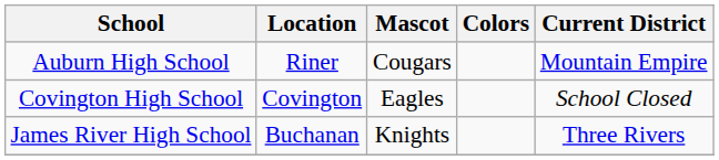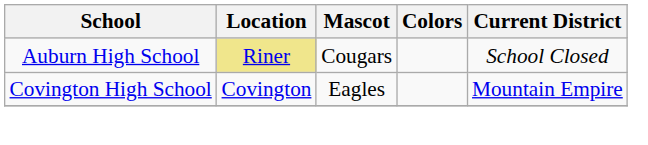Auburn High School | Location: no background -> khaki background
Auburn High School | Current District: Mountain Empire -> School Closed
Covington High School | Current District: School Closed -> Mountain Empire
- row: James River High School | Buchanan | Knights | Three Rivers
